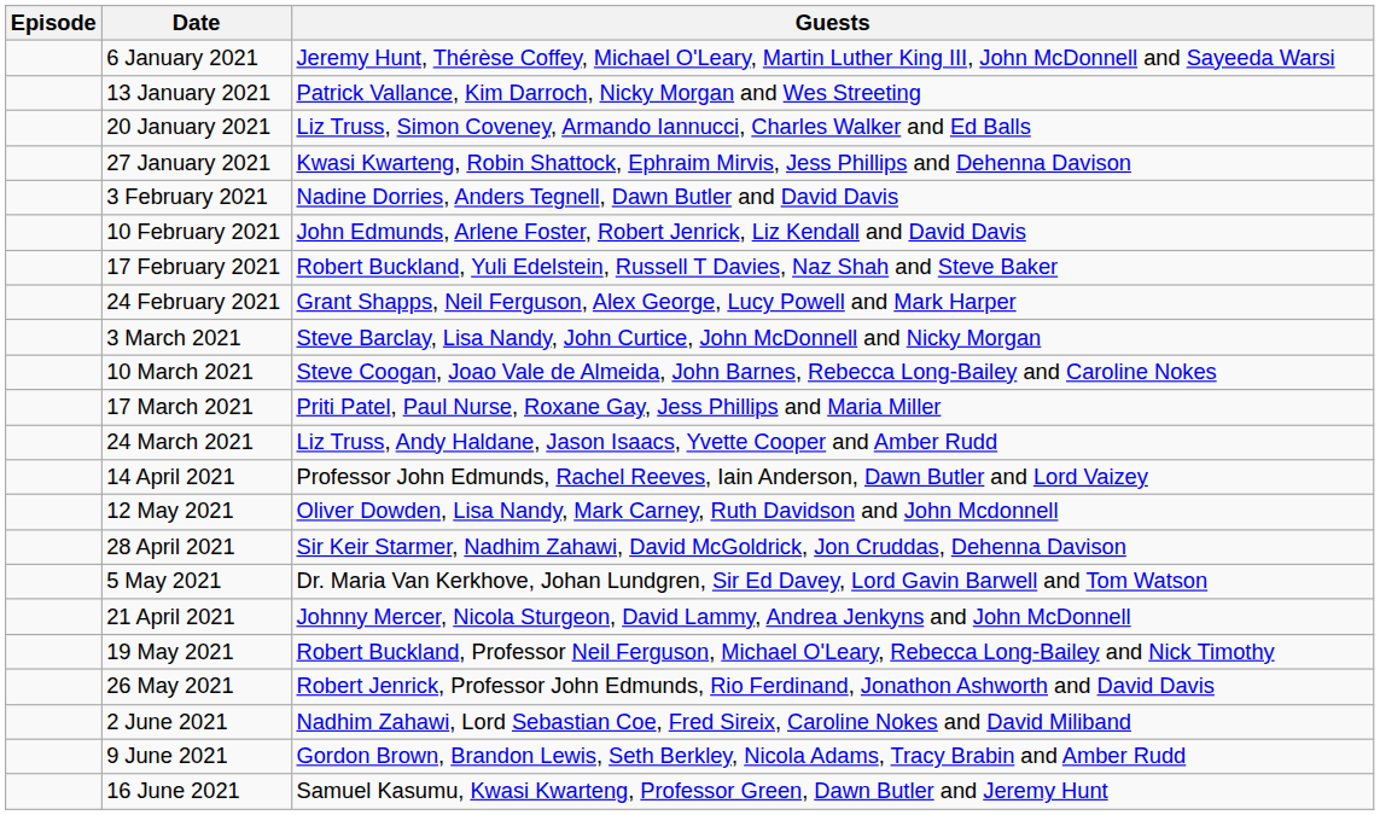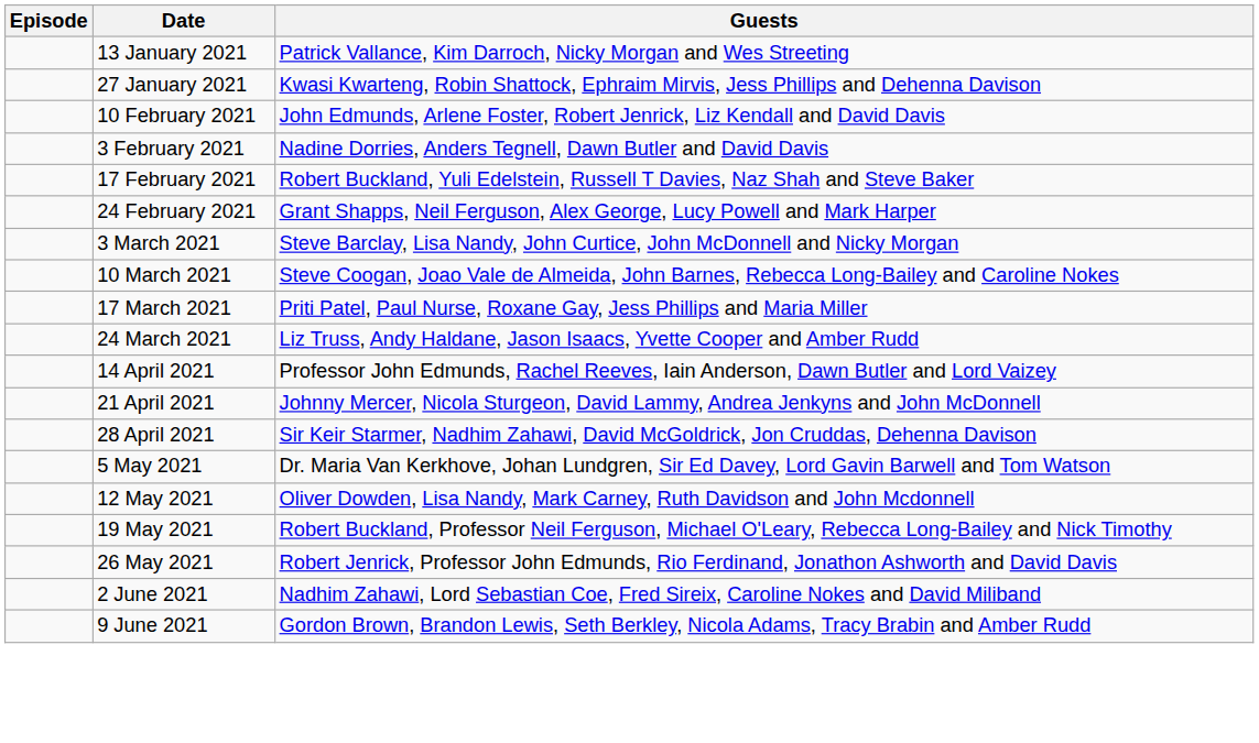- row: 6 January 2021 | Jeremy Hunt, Thérèse Coffey, Michael O'Leary, Martin Luther King III, John McDonnell and Sayeeda Warsi
- row: 20 January 2021 | Liz Truss, Simon Coveney, Armando Iannucci, Charles Walker and Ed Balls
rows swapped: 3 February 2021 <-> 10 February 2021
rows swapped: 21 April 2021 <-> 12 May 2021
- row: 16 June 2021 | Samuel Kasumu, Kwasi Kwarteng, Professor Green, Dawn Butler and Jeremy Hunt
